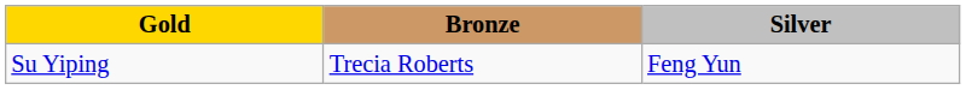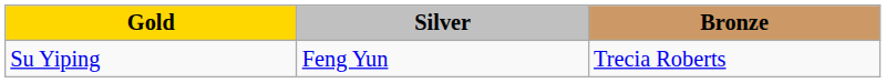columns swapped: Silver <-> Bronze
